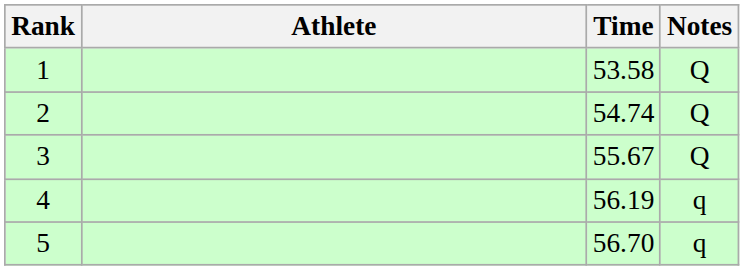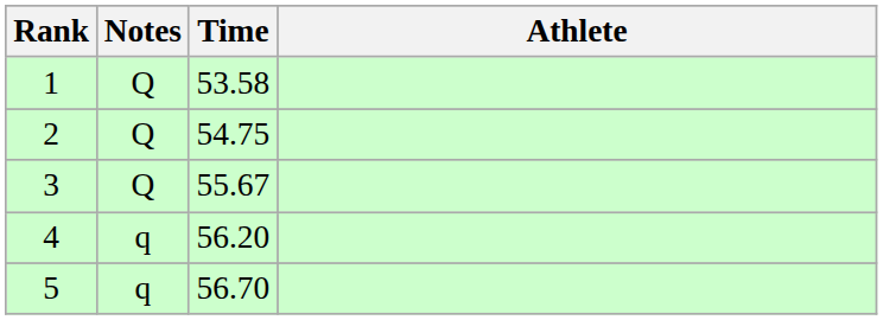columns swapped: Athlete <-> Notes
2 | Time: 54.74 -> 54.75
4 | Time: 56.19 -> 56.20
